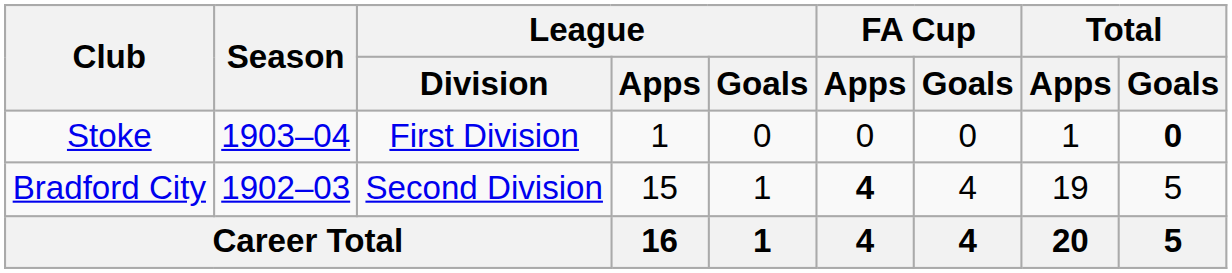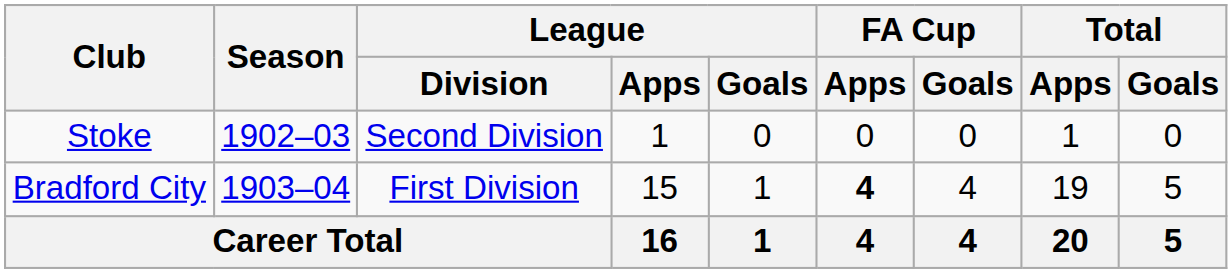Stoke | Season: 1903–04 -> 1902–03
Stoke | League / Division: First Division -> Second Division
Stoke | Total / Goals: bold -> normal
Bradford City | Season: 1902–03 -> 1903–04
Bradford City | League / Division: Second Division -> First Division
